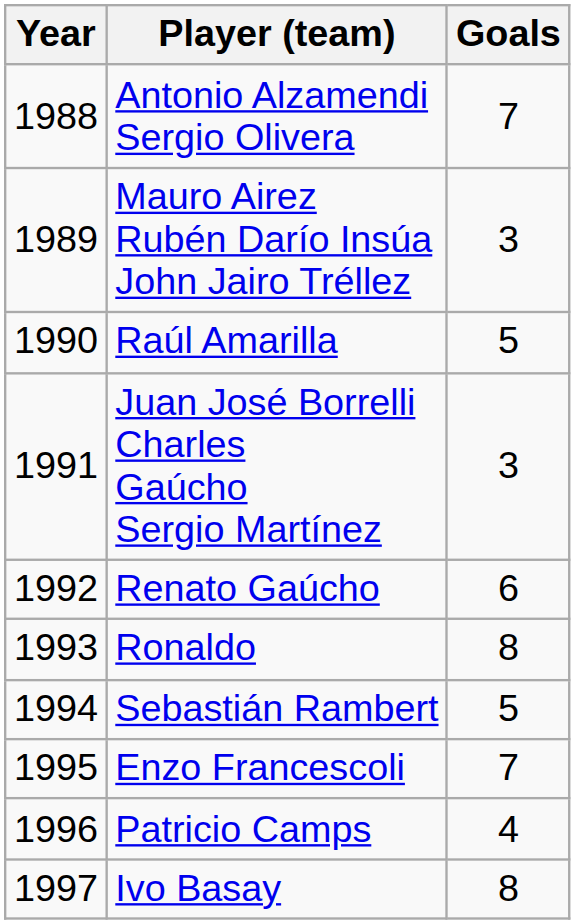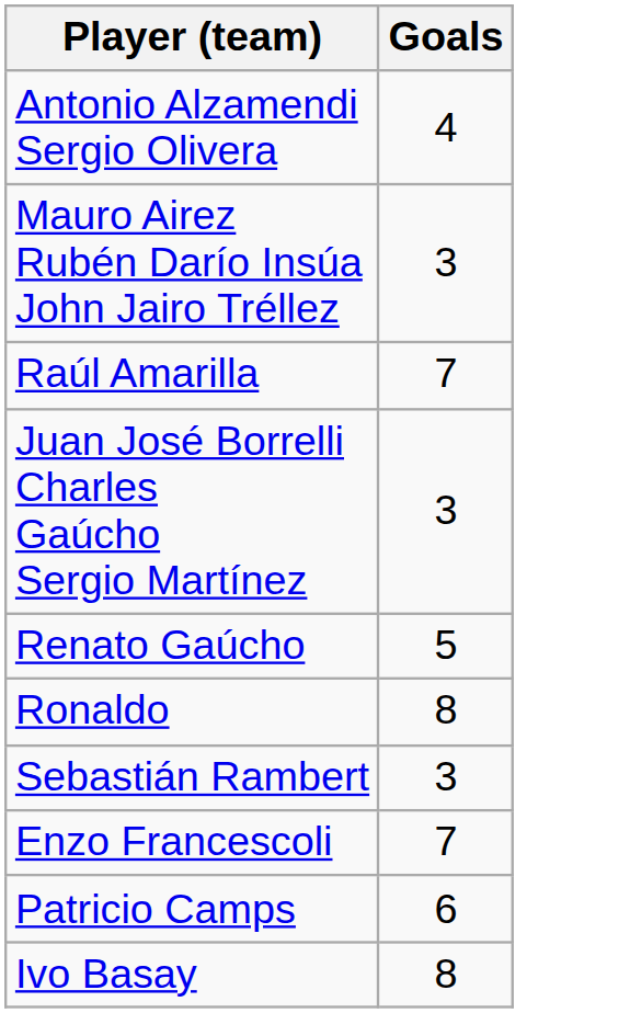- column: Year | 1988 | 1989 | 1990 | 1991 | 1992 | 1993 | 1994 | 1995 | 1996 | 1997
Antonio Alzamendi Sergio Olivera | Goals: 7 -> 4
Raúl Amarilla | Goals: 5 -> 7
Renato Gaúcho | Goals: 6 -> 5
Sebastián Rambert | Goals: 5 -> 3
Patricio Camps | Goals: 4 -> 6
